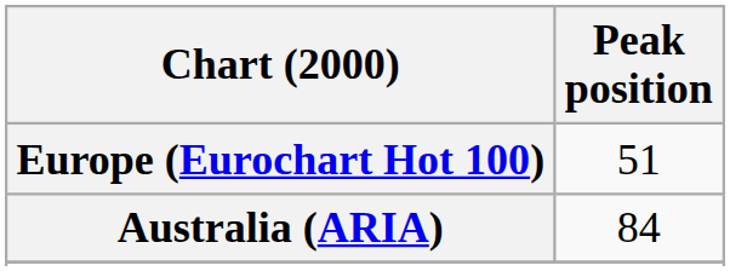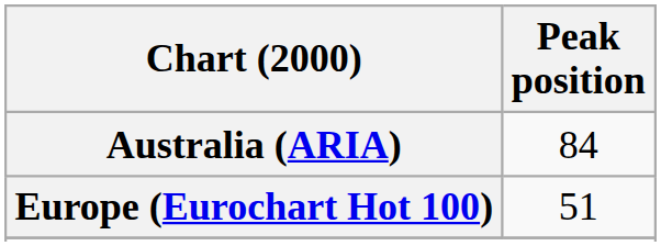rows swapped: Australia (ARIA) <-> Europe (Eurochart Hot 100)
